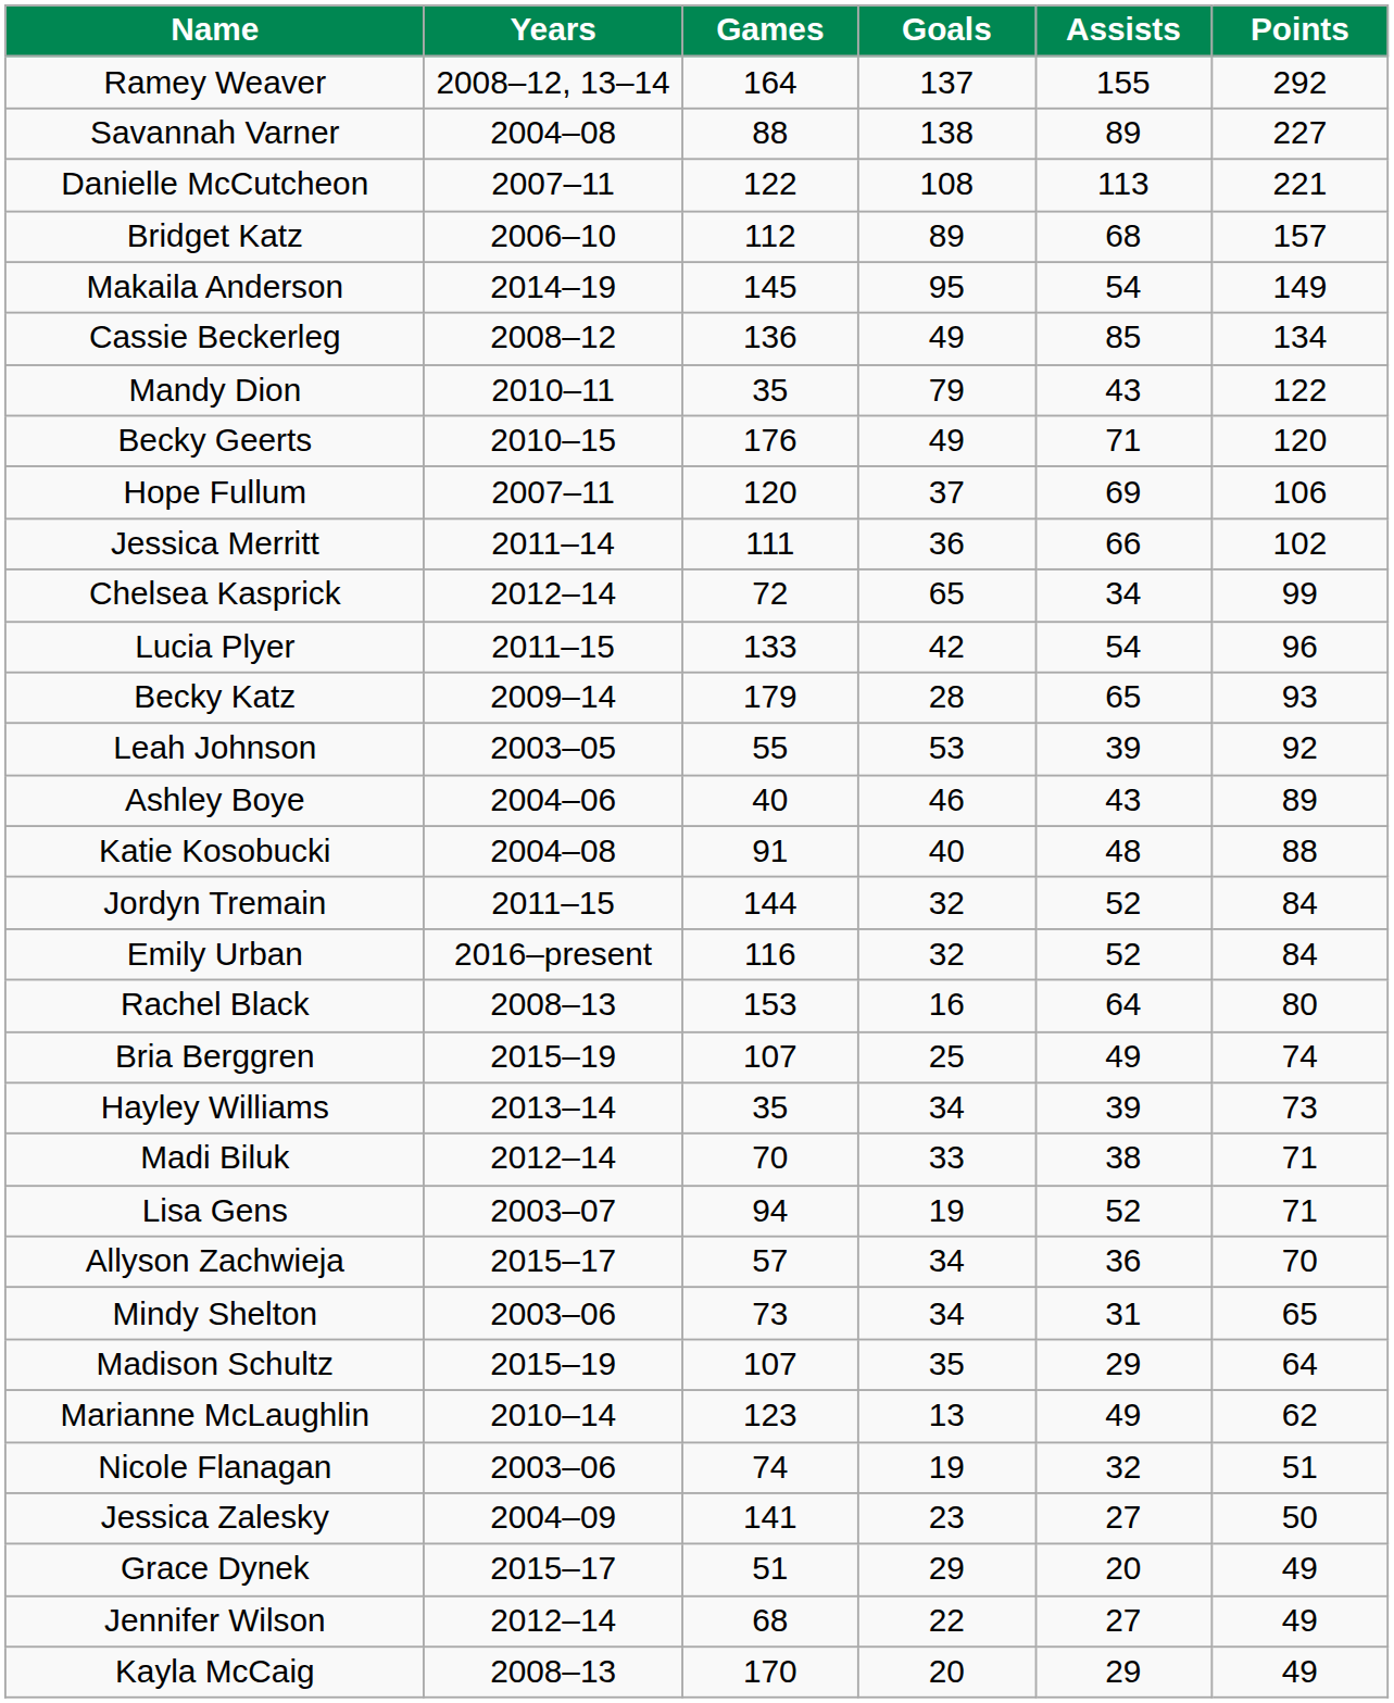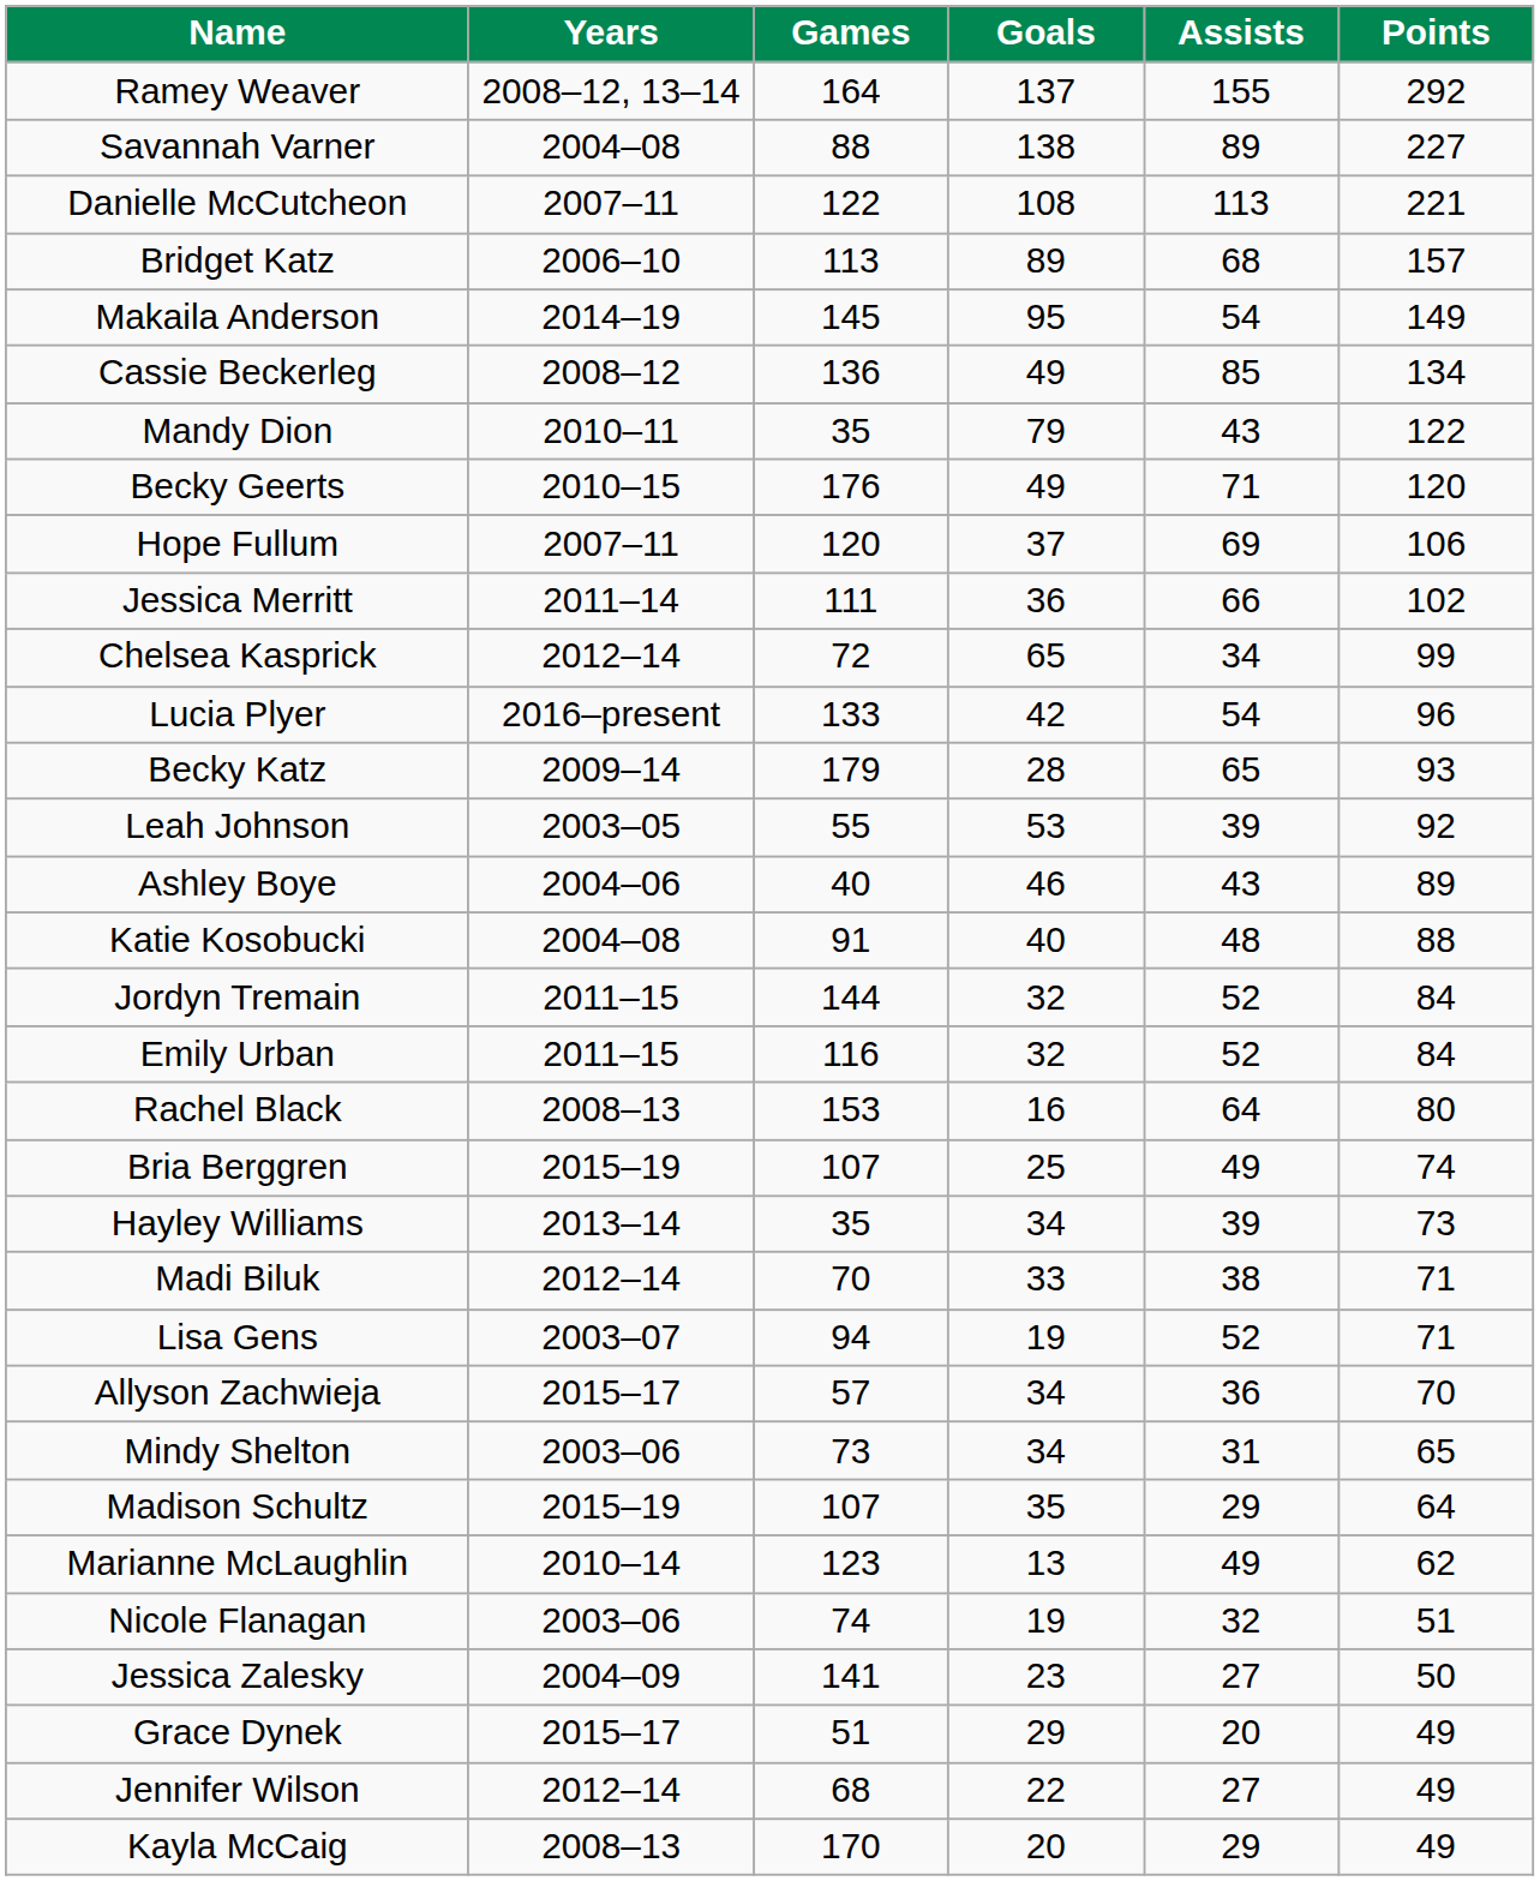Bridget Katz | Games: 112 -> 113
Lucia Plyer | Years: 2011–15 -> 2016–present
Emily Urban | Years: 2016–present -> 2011–15
